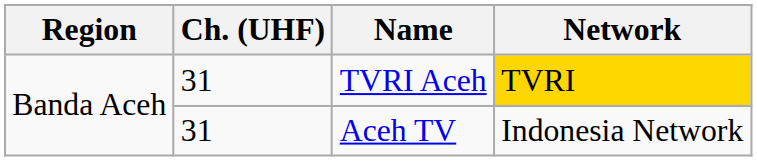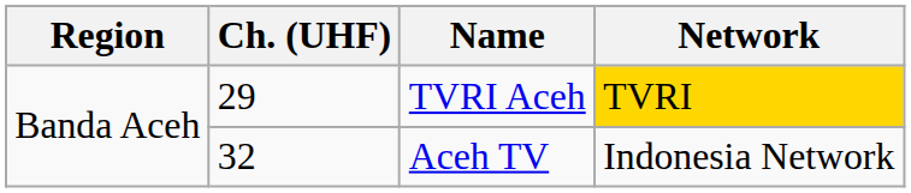TVRI Aceh | Ch. (UHF): 31 -> 29
Aceh TV | Ch. (UHF): 31 -> 32
